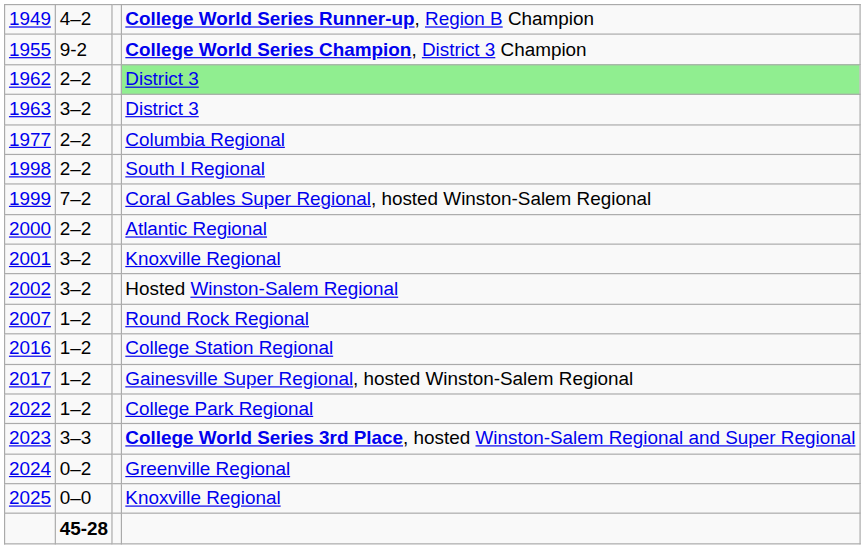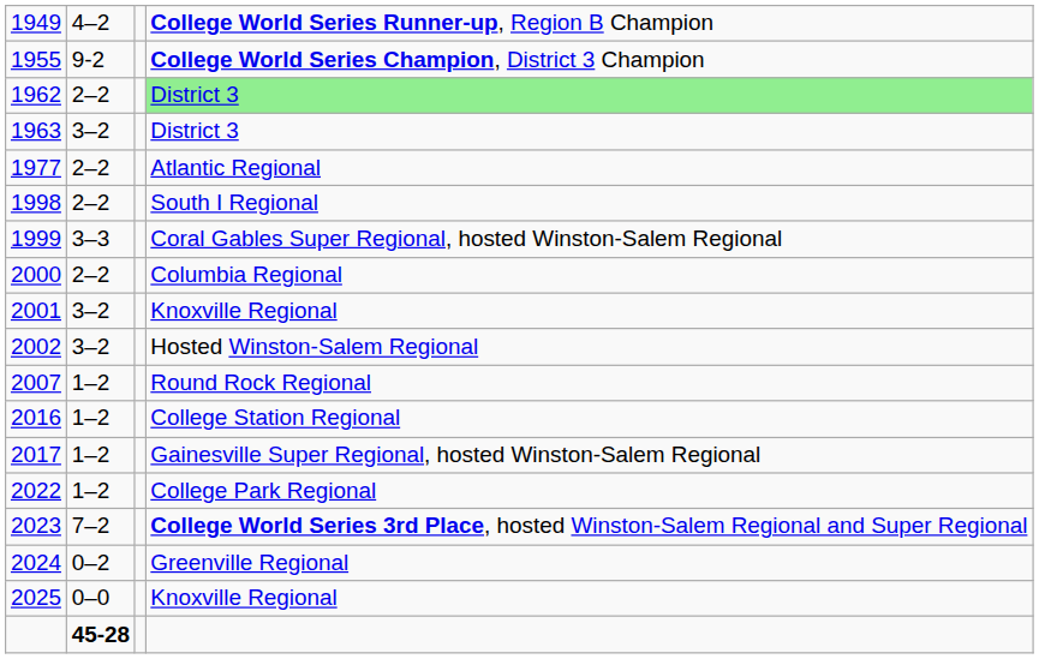1977 | column 4: Columbia Regional -> Atlantic Regional
1999 | column 2: 7–2 -> 3–3
2000 | column 4: Atlantic Regional -> Columbia Regional
2023 | column 2: 3–3 -> 7–2
